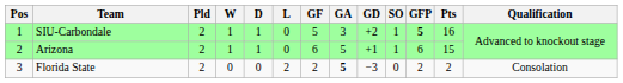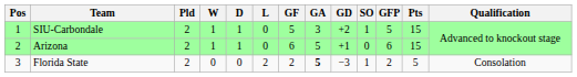SIU-Carbondale | GFP: bold -> normal
SIU-Carbondale | Pts: 16 -> 15
Arizona | SO: 1 -> 0
Florida State | SO: 0 -> 1
Florida State | Pts: 2 -> 5
